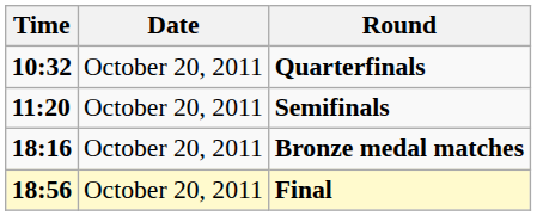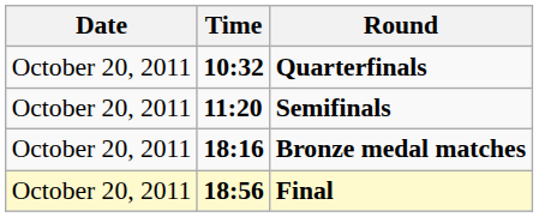columns swapped: Date <-> Time
